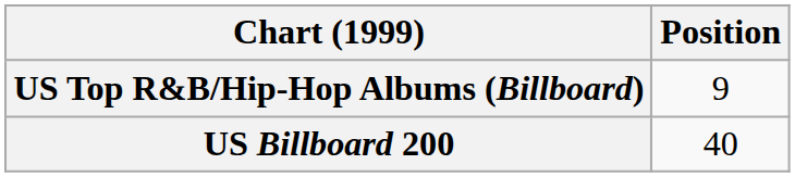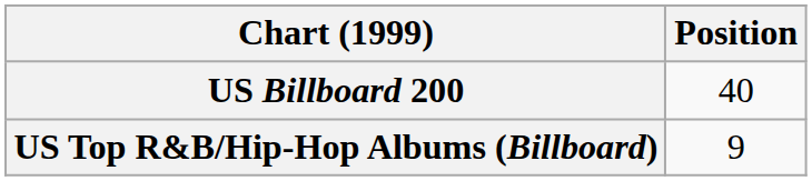rows swapped: US Billboard 200 <-> US Top R&B/Hip-Hop Albums (Billboard)
